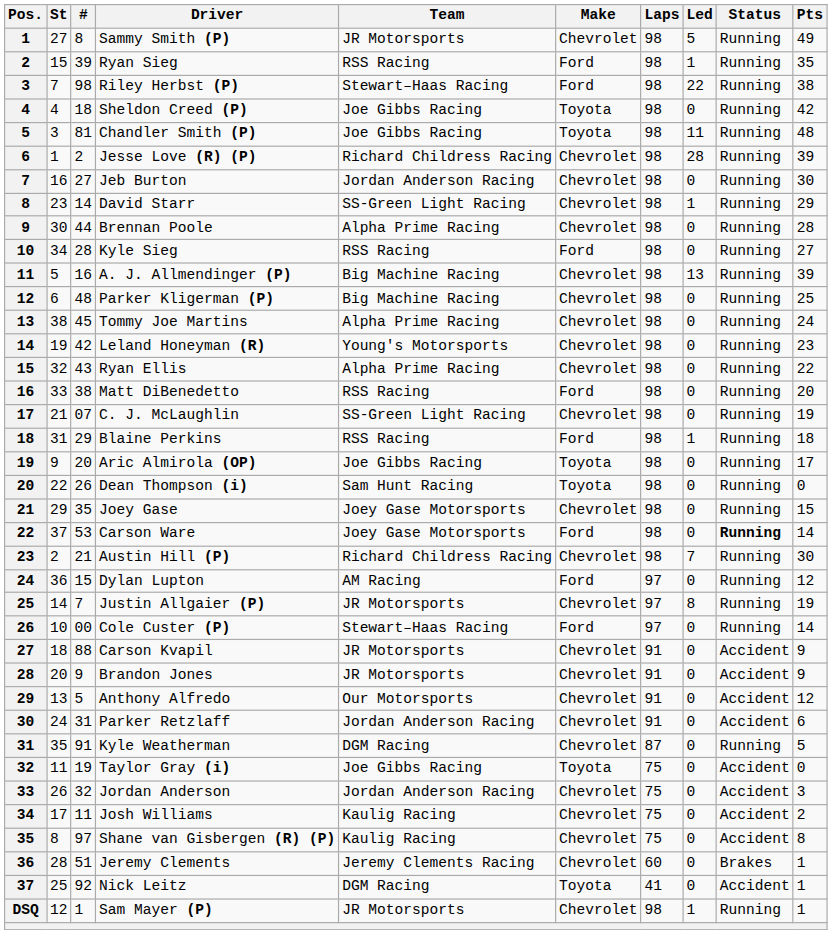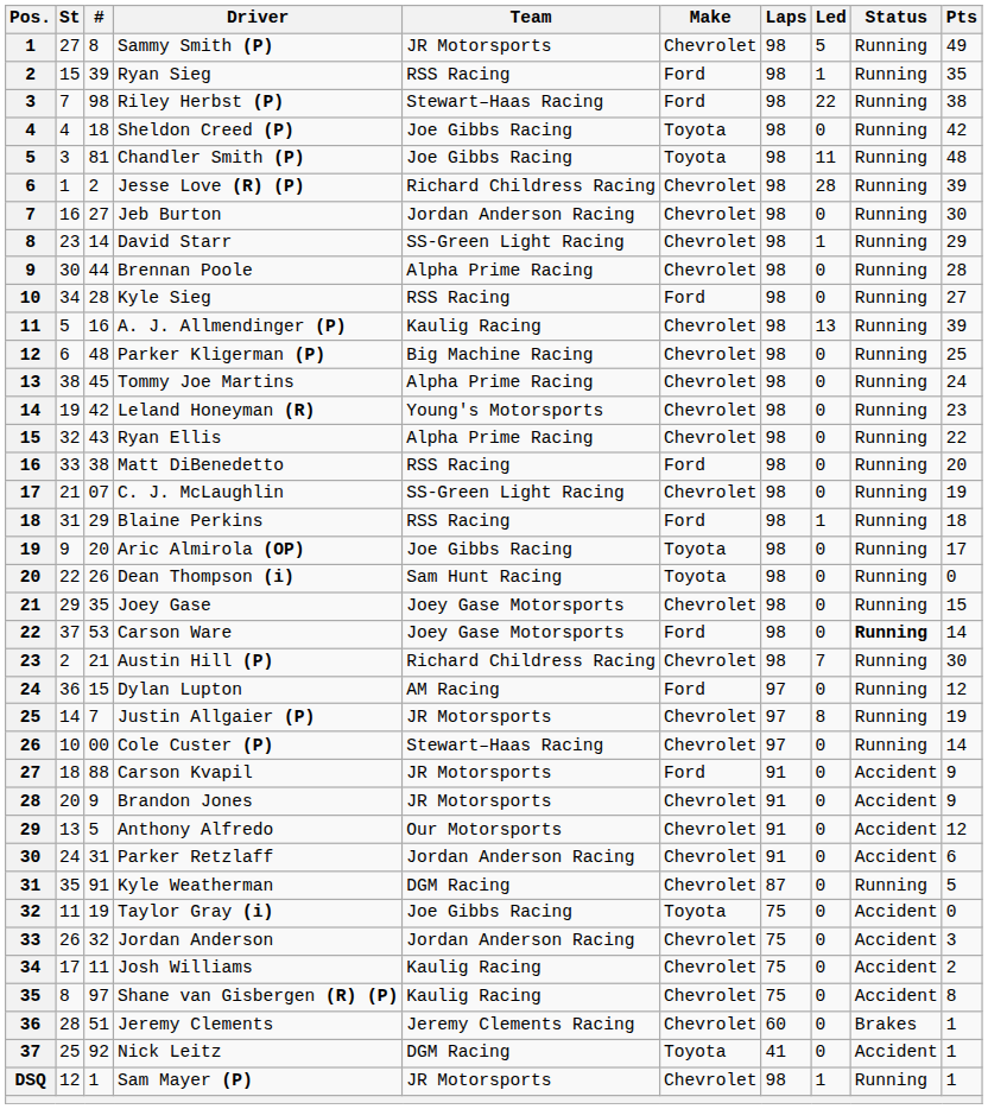A. J. Allmendinger (P) | Team: Big Machine Racing -> Kaulig Racing
Cole Custer (P) | Make: Ford -> Chevrolet
Carson Kvapil | Make: Chevrolet -> Ford
